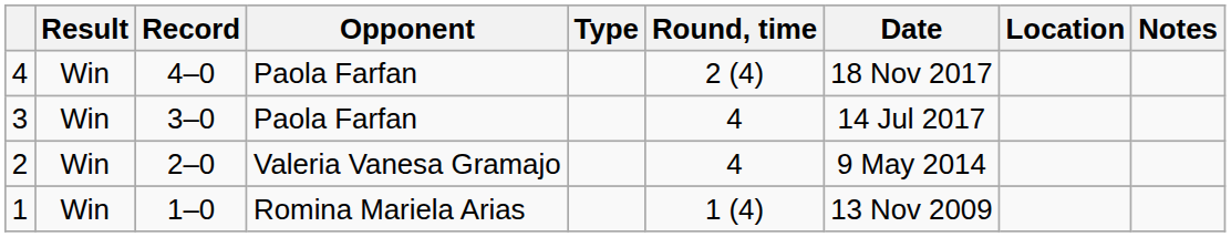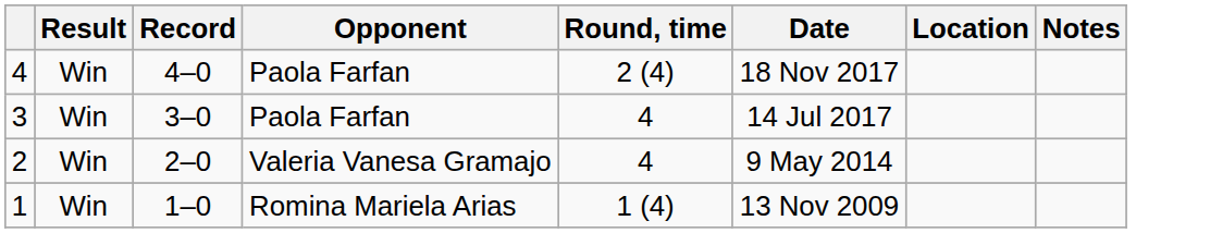- column: Type
